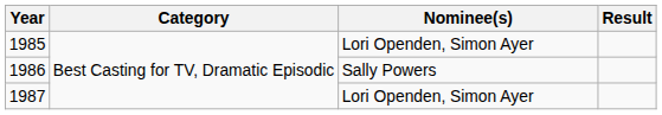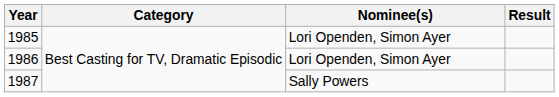1986 | Nominee(s): Sally Powers -> Lori Openden, Simon Ayer
1987 | Nominee(s): Lori Openden, Simon Ayer -> Sally Powers
